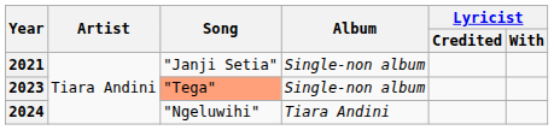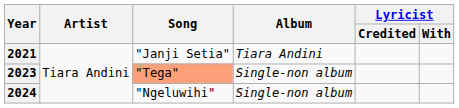2021 | Album: Single-non album -> Tiara Andini
2024 | Album: Tiara Andini -> Single-non album
